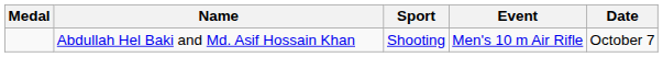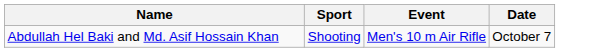- column: Medal
